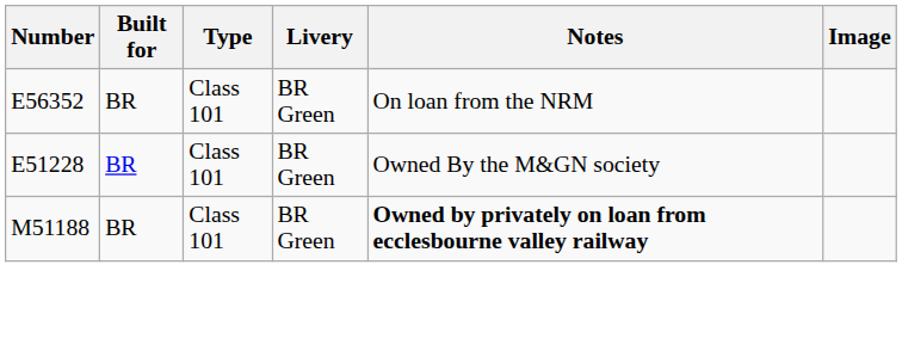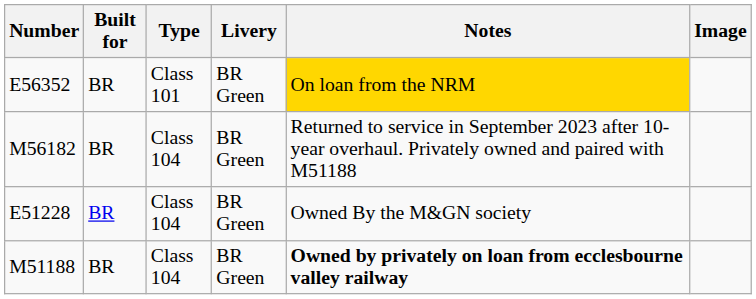E56352 | Notes: no background -> gold background
+ row: M56182 | BR | Class 104 | BR Green | Returned to service in September 2023 after 10-year overhaul. Privately owned and paired with M51188
E51228 | Type: Class 101 -> Class 104
M51188 | Type: Class 101 -> Class 104
